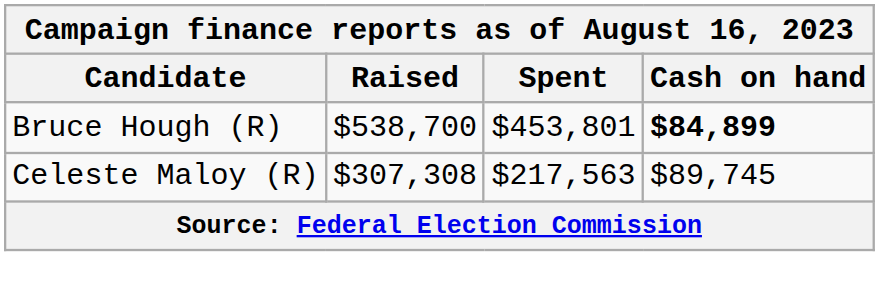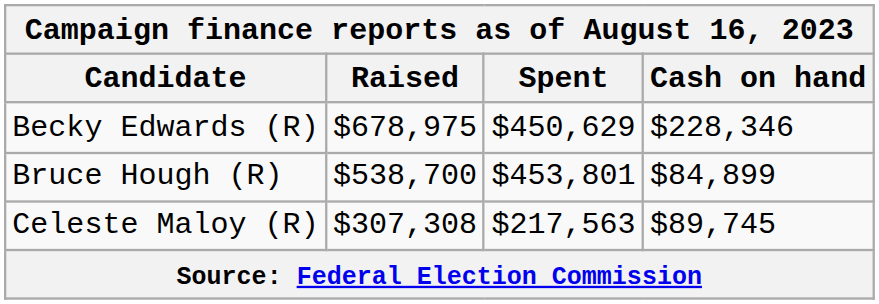+ row: Becky Edwards (R) | $678,975 | $450,629 | $228,346
Bruce Hough (R) | Cash on hand: bold -> normal
